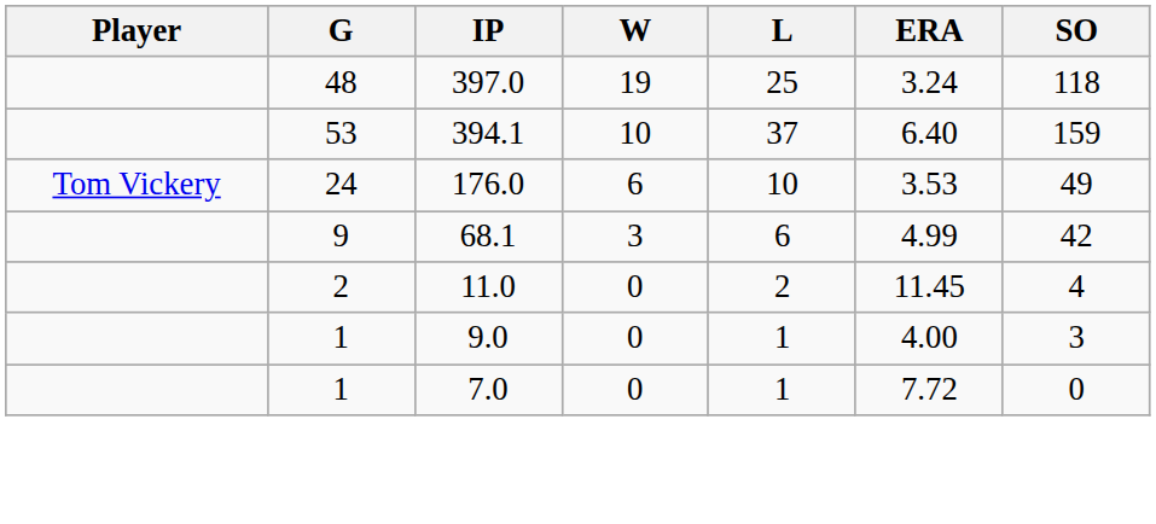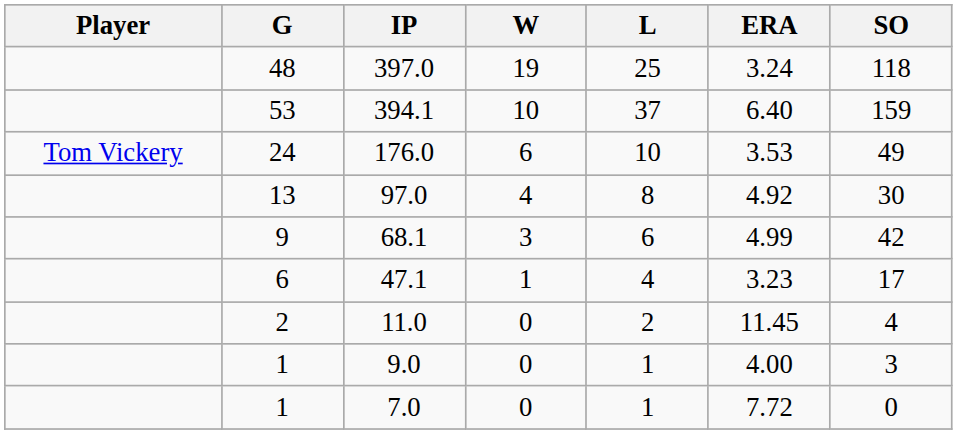+ row: 13 | 97.0 | 4 | 8 | 4.92 | 30
+ row: 6 | 47.1 | 1 | 4 | 3.23 | 17
